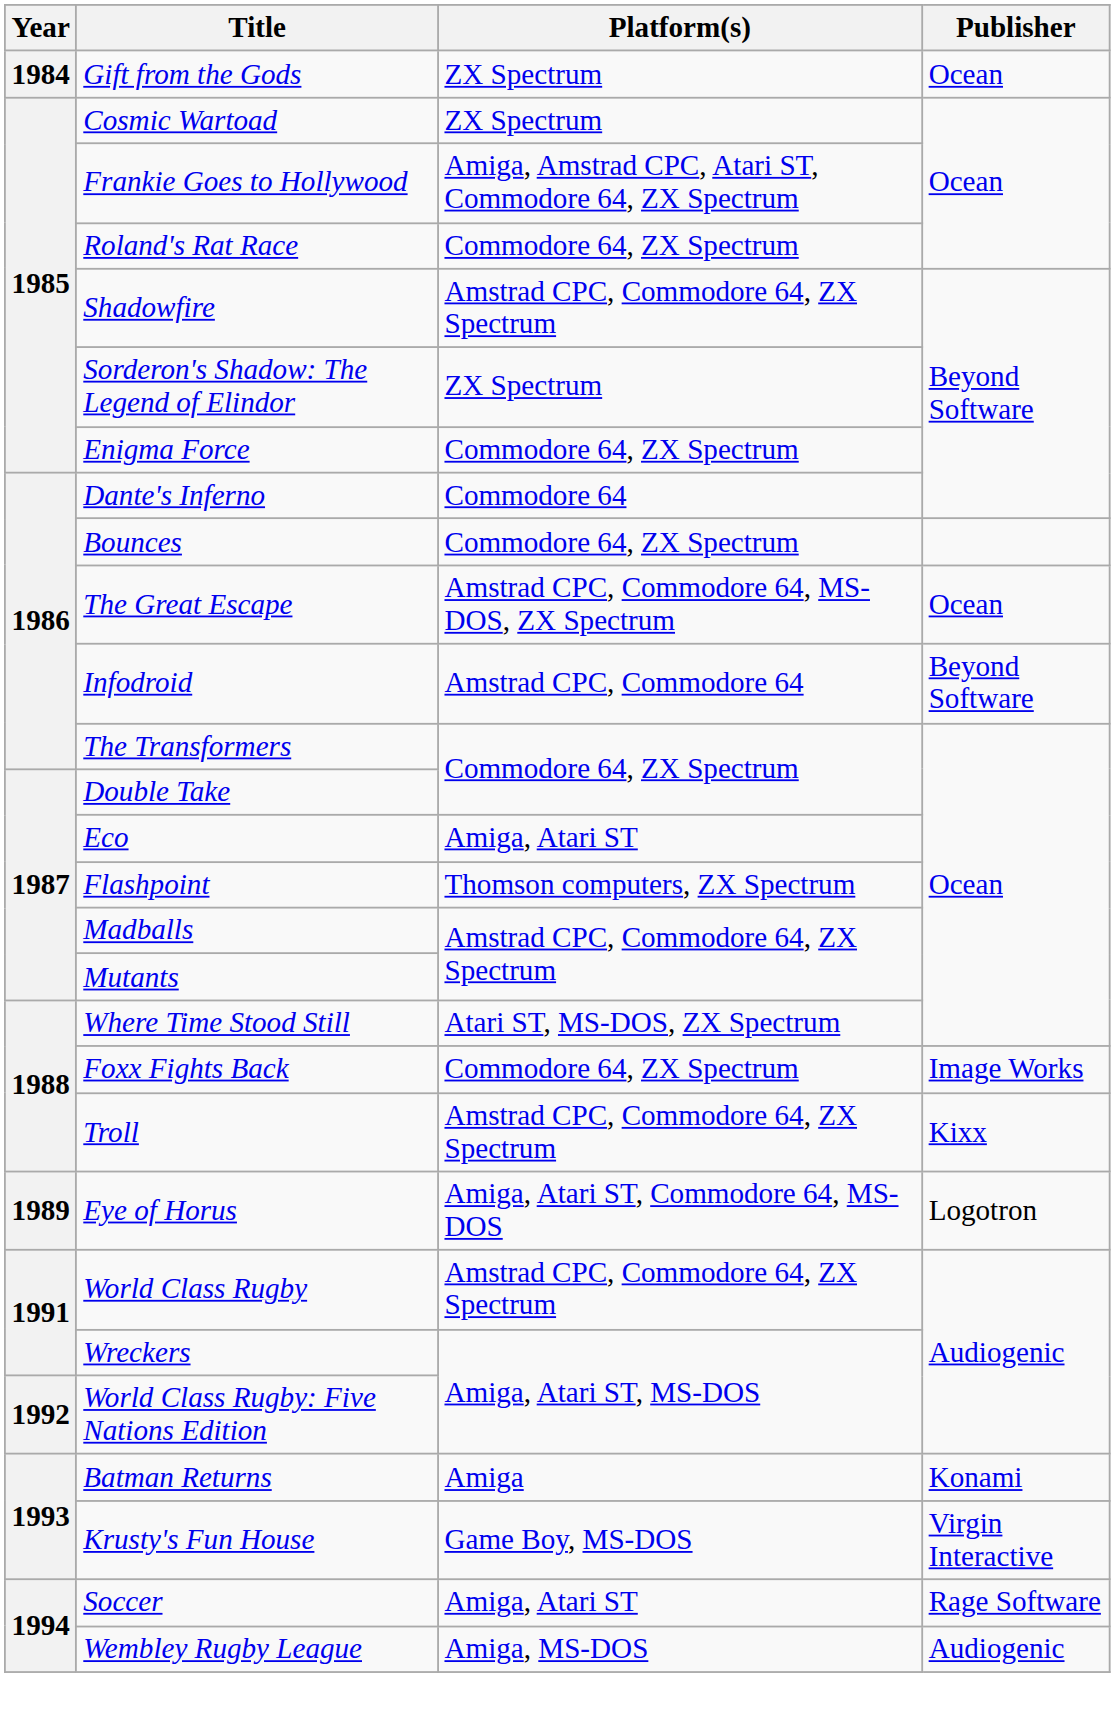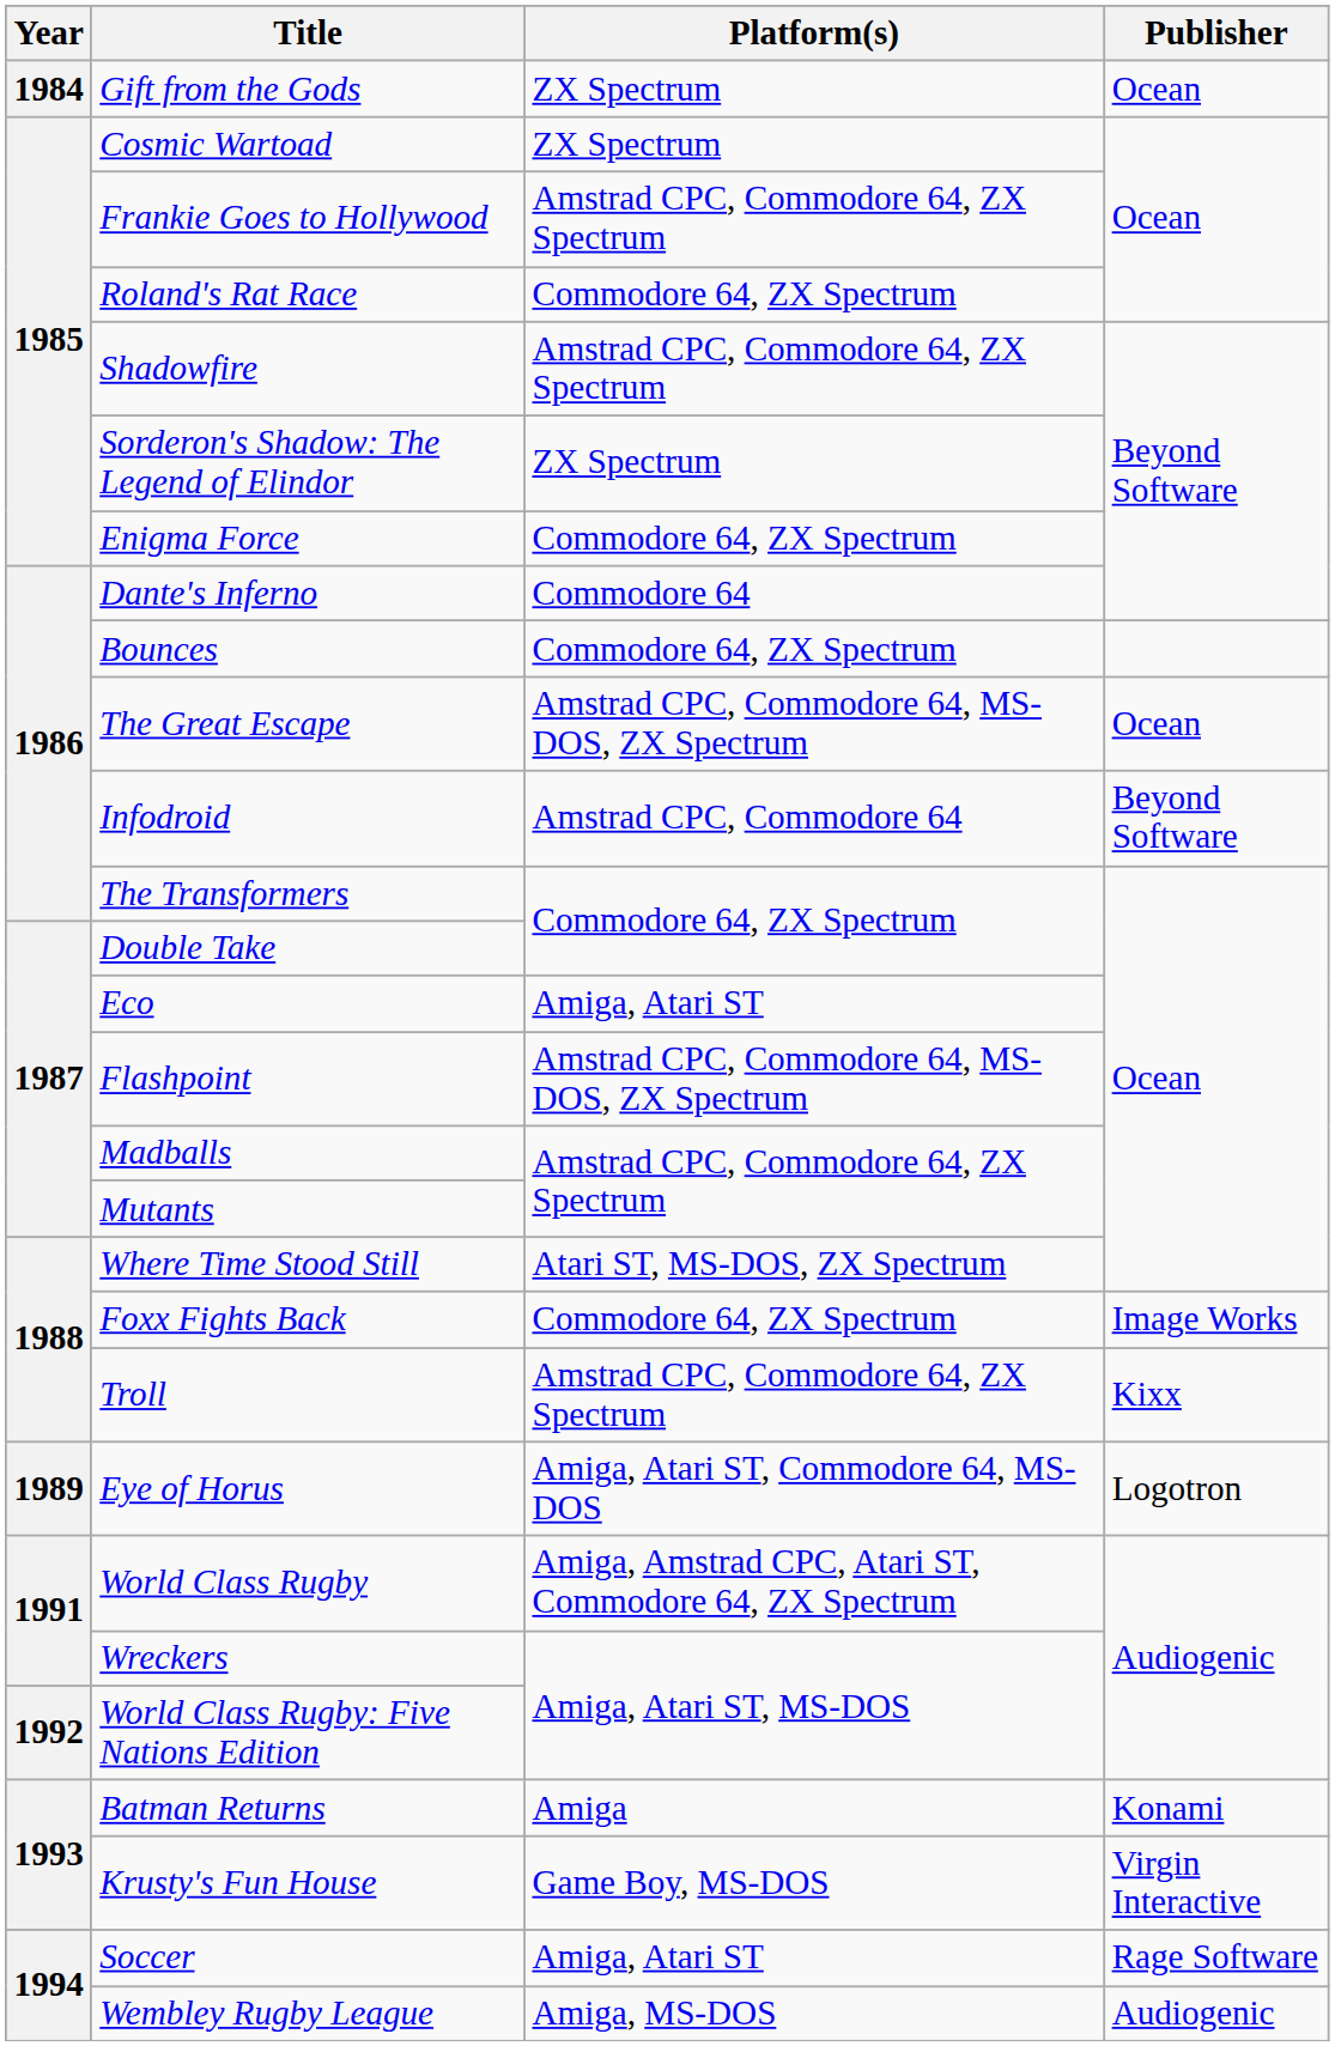Frankie Goes to Hollywood | Platform(s): Amiga, Amstrad CPC, Atari ST, Commodore 64, ZX Spectrum -> Amstrad CPC, Commodore 64, ZX Spectrum
Flashpoint | Platform(s): Thomson computers, ZX Spectrum -> Amstrad CPC, Commodore 64, MS-DOS, ZX Spectrum
World Class Rugby | Platform(s): Amstrad CPC, Commodore 64, ZX Spectrum -> Amiga, Amstrad CPC, Atari ST, Commodore 64, ZX Spectrum
